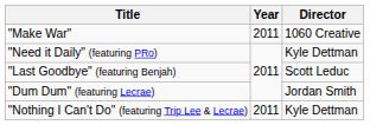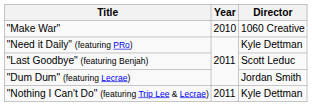"Make War" | Year: 2011 -> 2010
